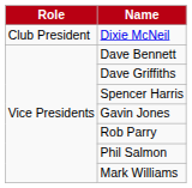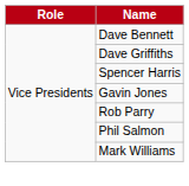- row: Club President | Dixie McNeil
